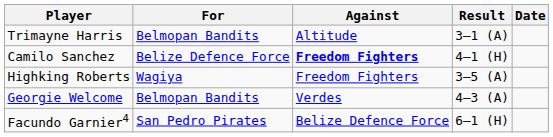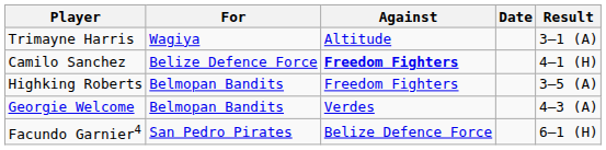columns swapped: Result <-> Date
Trimayne Harris | For: Belmopan Bandits -> Wagiya
Highking Roberts | For: Wagiya -> Belmopan Bandits
